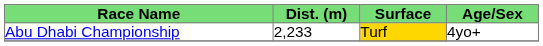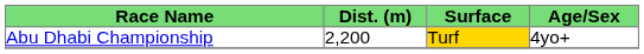Abu Dhabi Championship | Dist. (m): 2,233 -> 2,200
